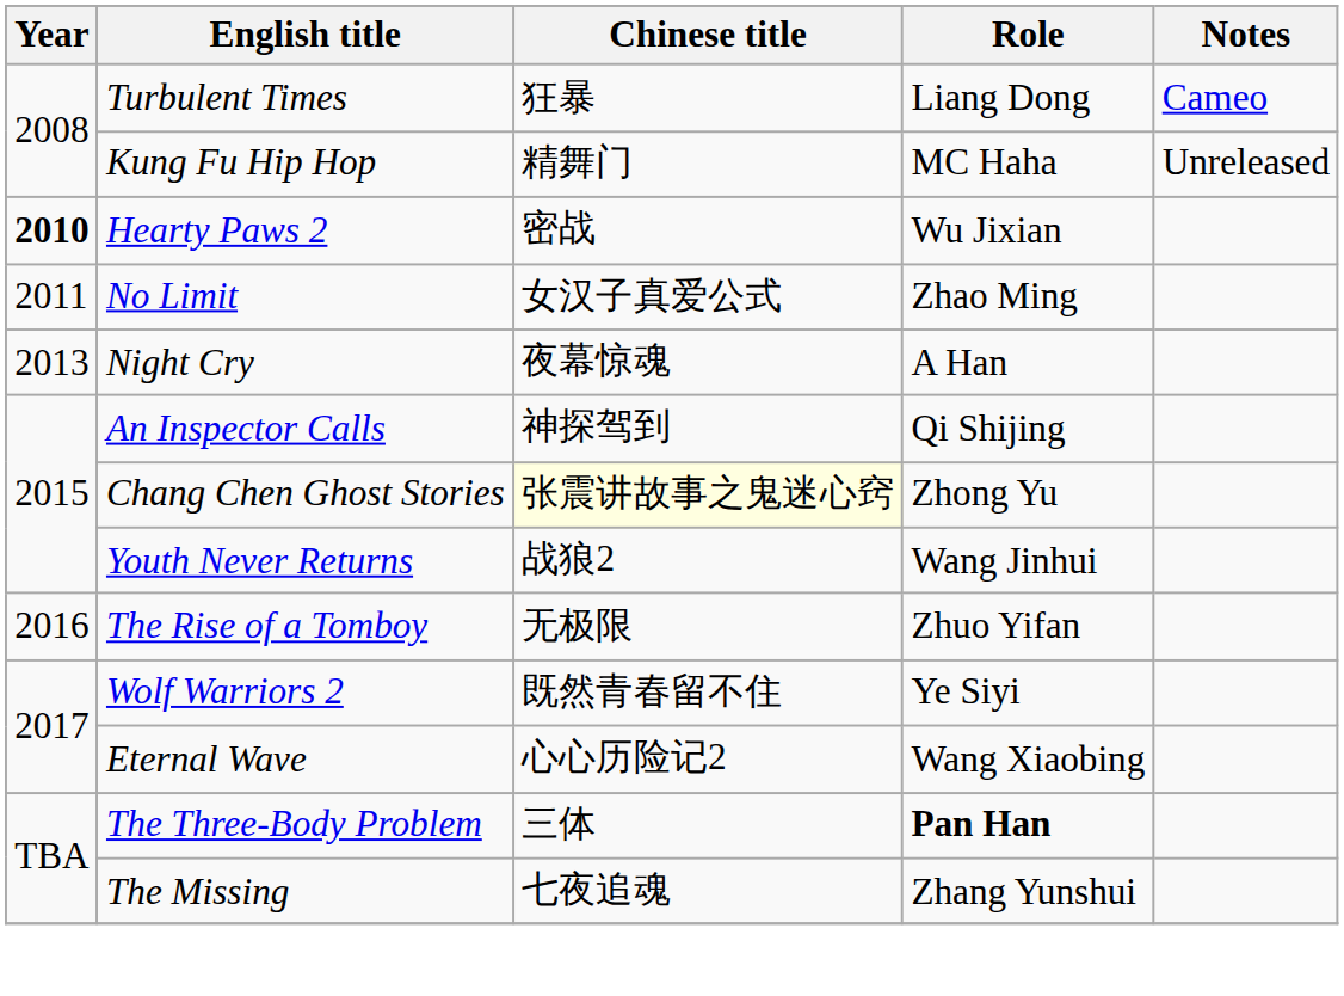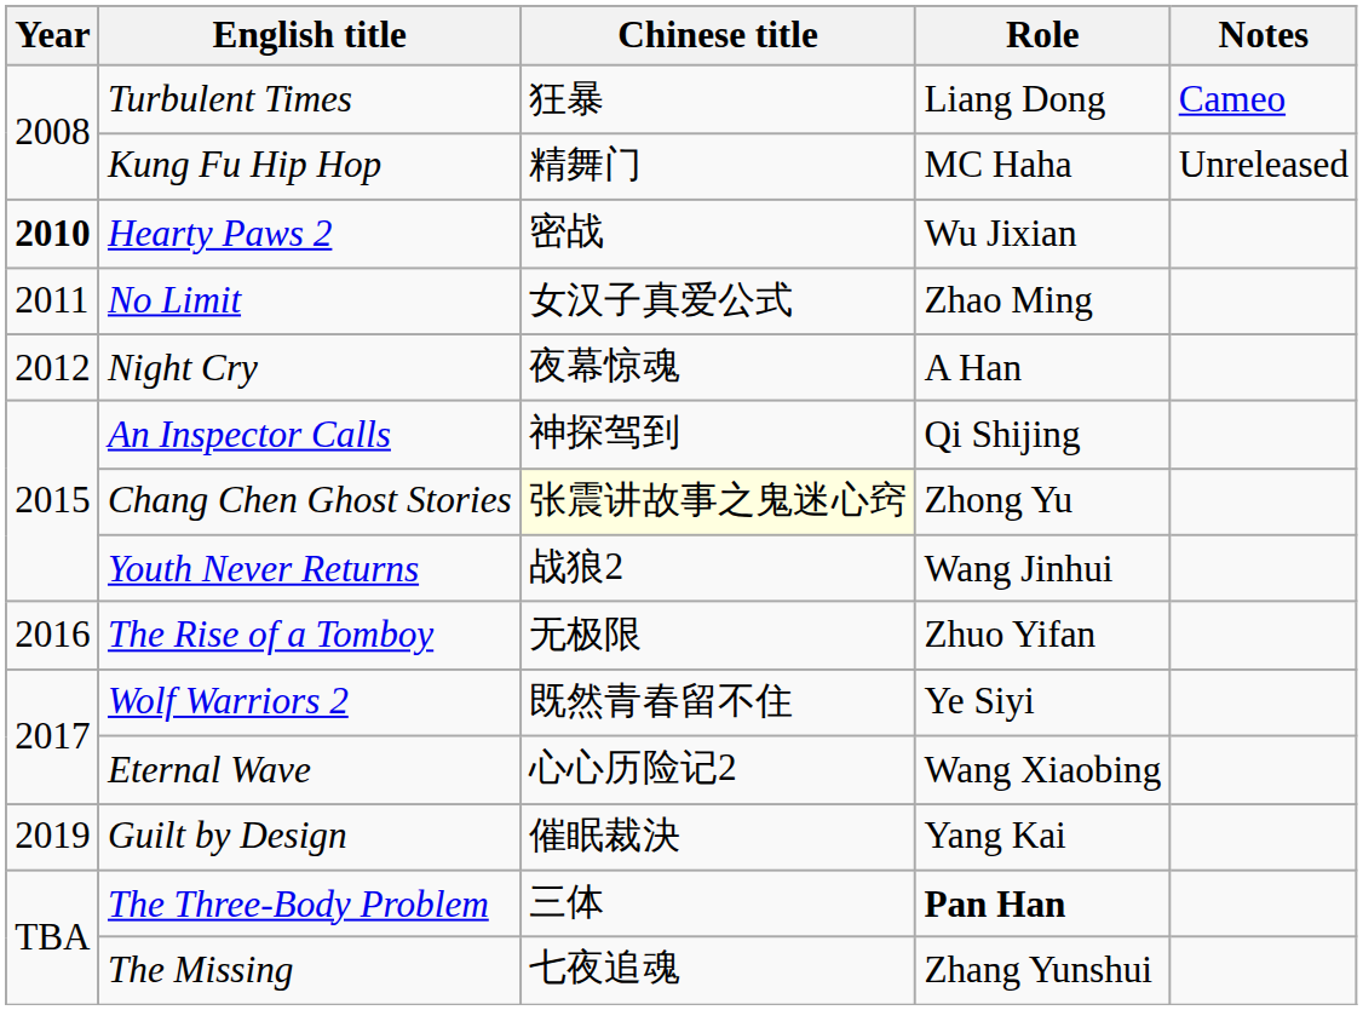Night Cry | Year: 2013 -> 2012
+ row: 2019 | Guilt by Design | 催眠裁決 | Yang Kai
